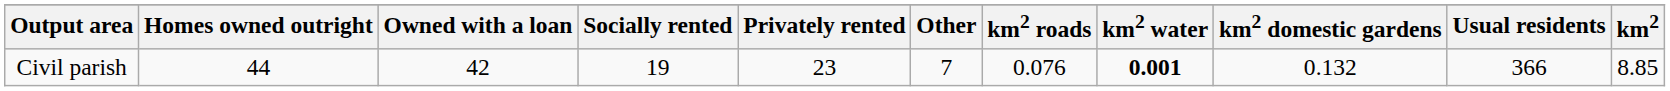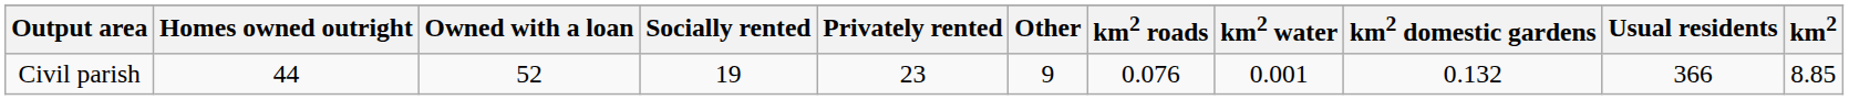Civil parish | Owned with a loan: 42 -> 52
Civil parish | Other: 7 -> 9
Civil parish | km2 water: bold -> normal
